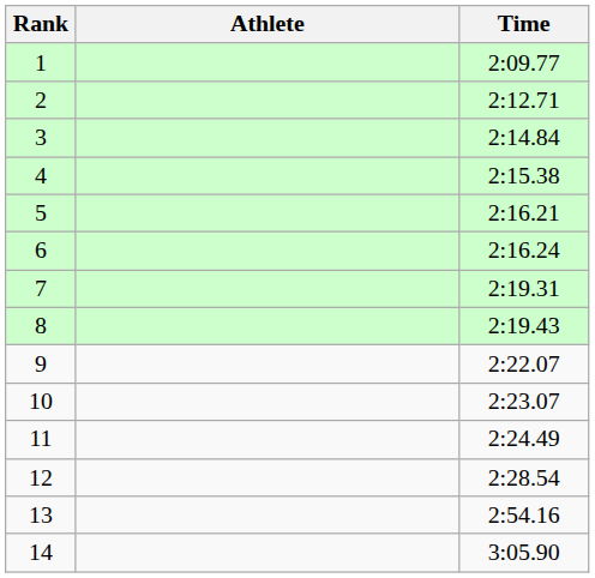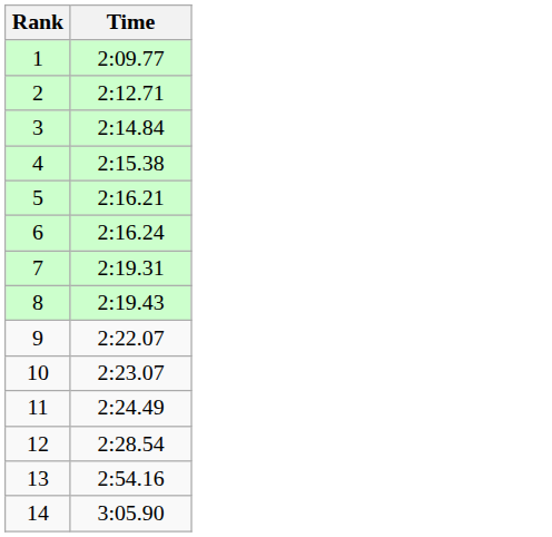- column: Athlete
